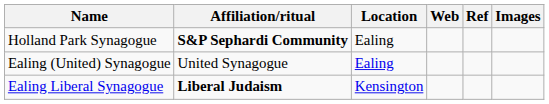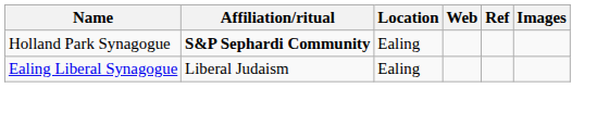- row: Ealing (United) Synagogue | United Synagogue | Ealing
Ealing Liberal Synagogue | Affiliation/ritual: bold -> normal
Ealing Liberal Synagogue | Location: Kensington -> Ealing
